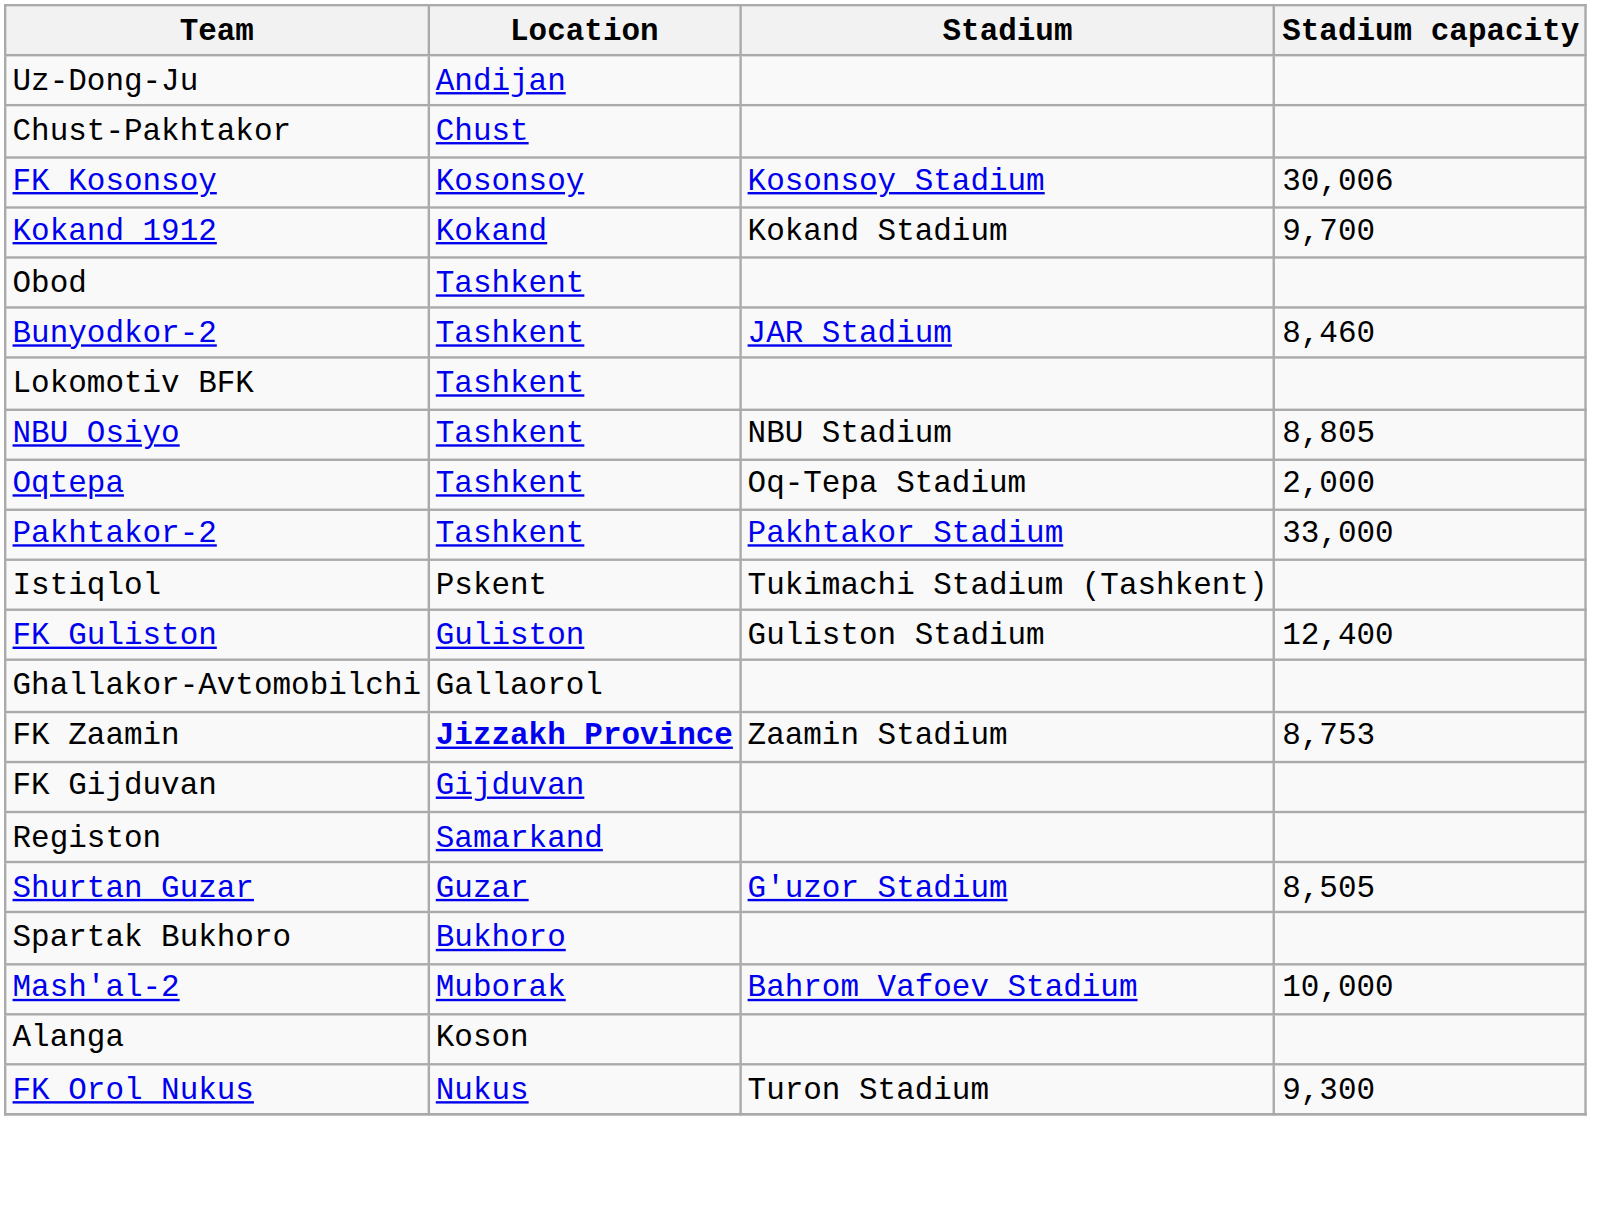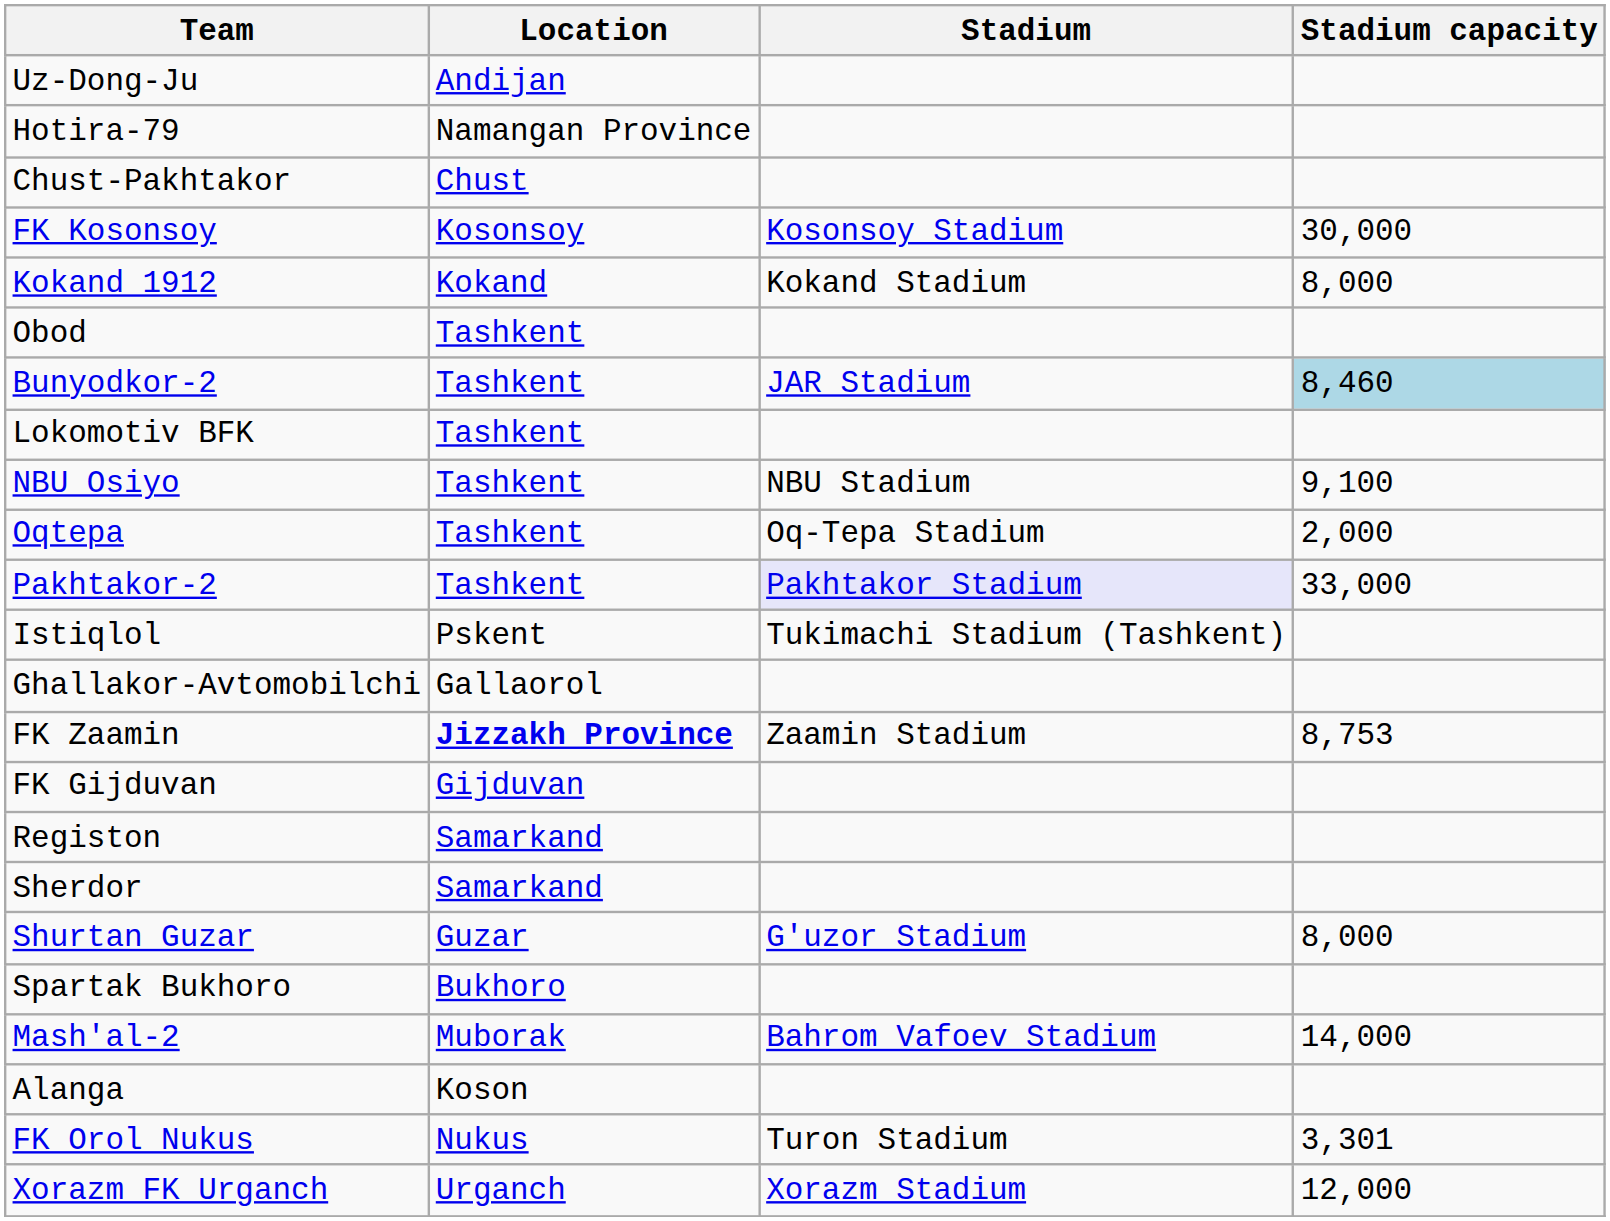+ row: Hotira-79 | Namangan Province
FK Kosonsoy | Stadium capacity: 30,006 -> 30,000
Kokand 1912 | Stadium capacity: 9,700 -> 8,000
Bunyodkor-2 | Stadium capacity: no background -> lightblue background
NBU Osiyo | Stadium capacity: 8,805 -> 9,100
Pakhtakor-2 | Stadium: no background -> lavender background
- row: FK Guliston | Guliston | Guliston Stadium | 12,400
+ row: Sherdor | Samarkand
Shurtan Guzar | Stadium capacity: 8,505 -> 8,000
Mash'al-2 | Stadium capacity: 10,000 -> 14,000
FK Orol Nukus | Stadium capacity: 9,300 -> 3,301
+ row: Xorazm FK Urganch | Urganch | Xorazm Stadium | 12,000
